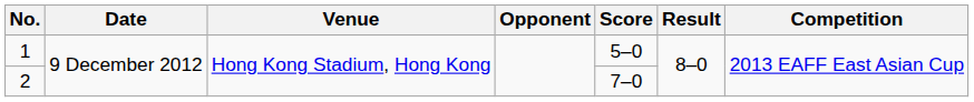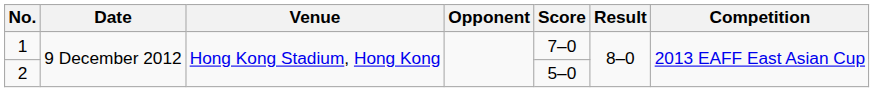1 | Score: 5–0 -> 7–0
2 | Score: 7–0 -> 5–0
